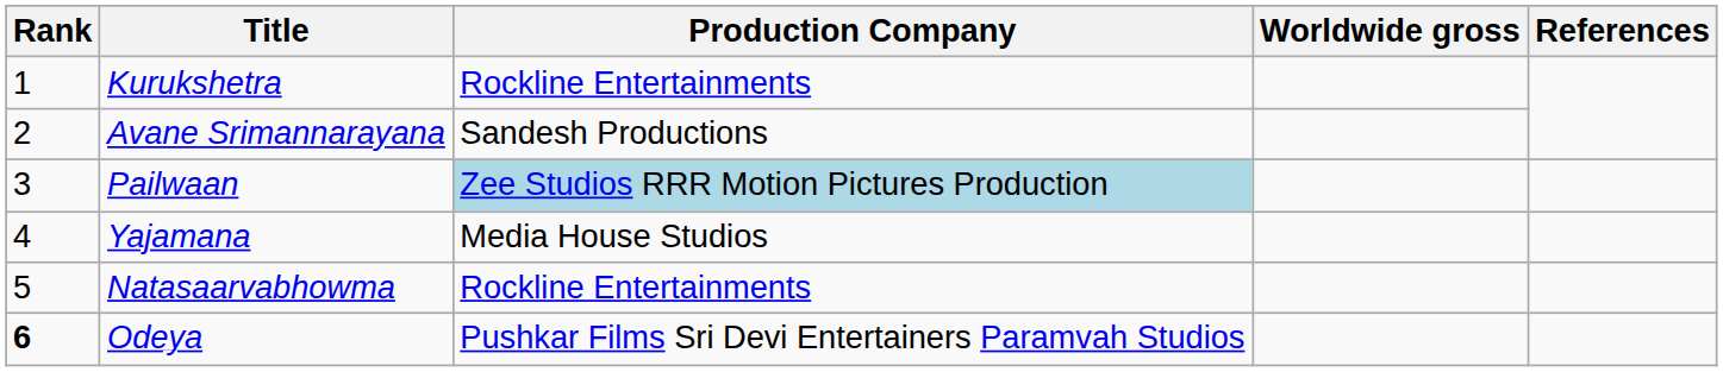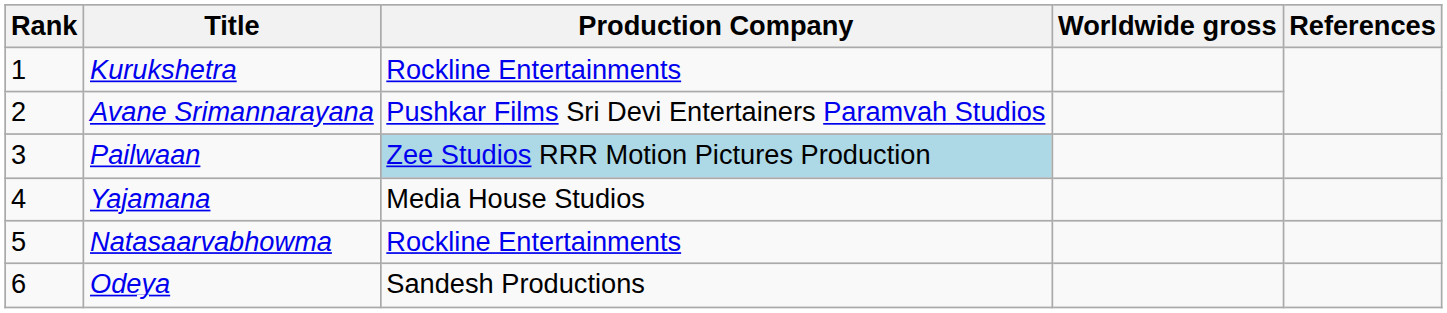Avane Srimannarayana | Production Company: Sandesh Productions -> Pushkar Films Sri Devi Entertainers Paramvah Studios
Odeya | Rank: bold -> normal
Odeya | Production Company: Pushkar Films Sri Devi Entertainers Paramvah Studios -> Sandesh Productions
